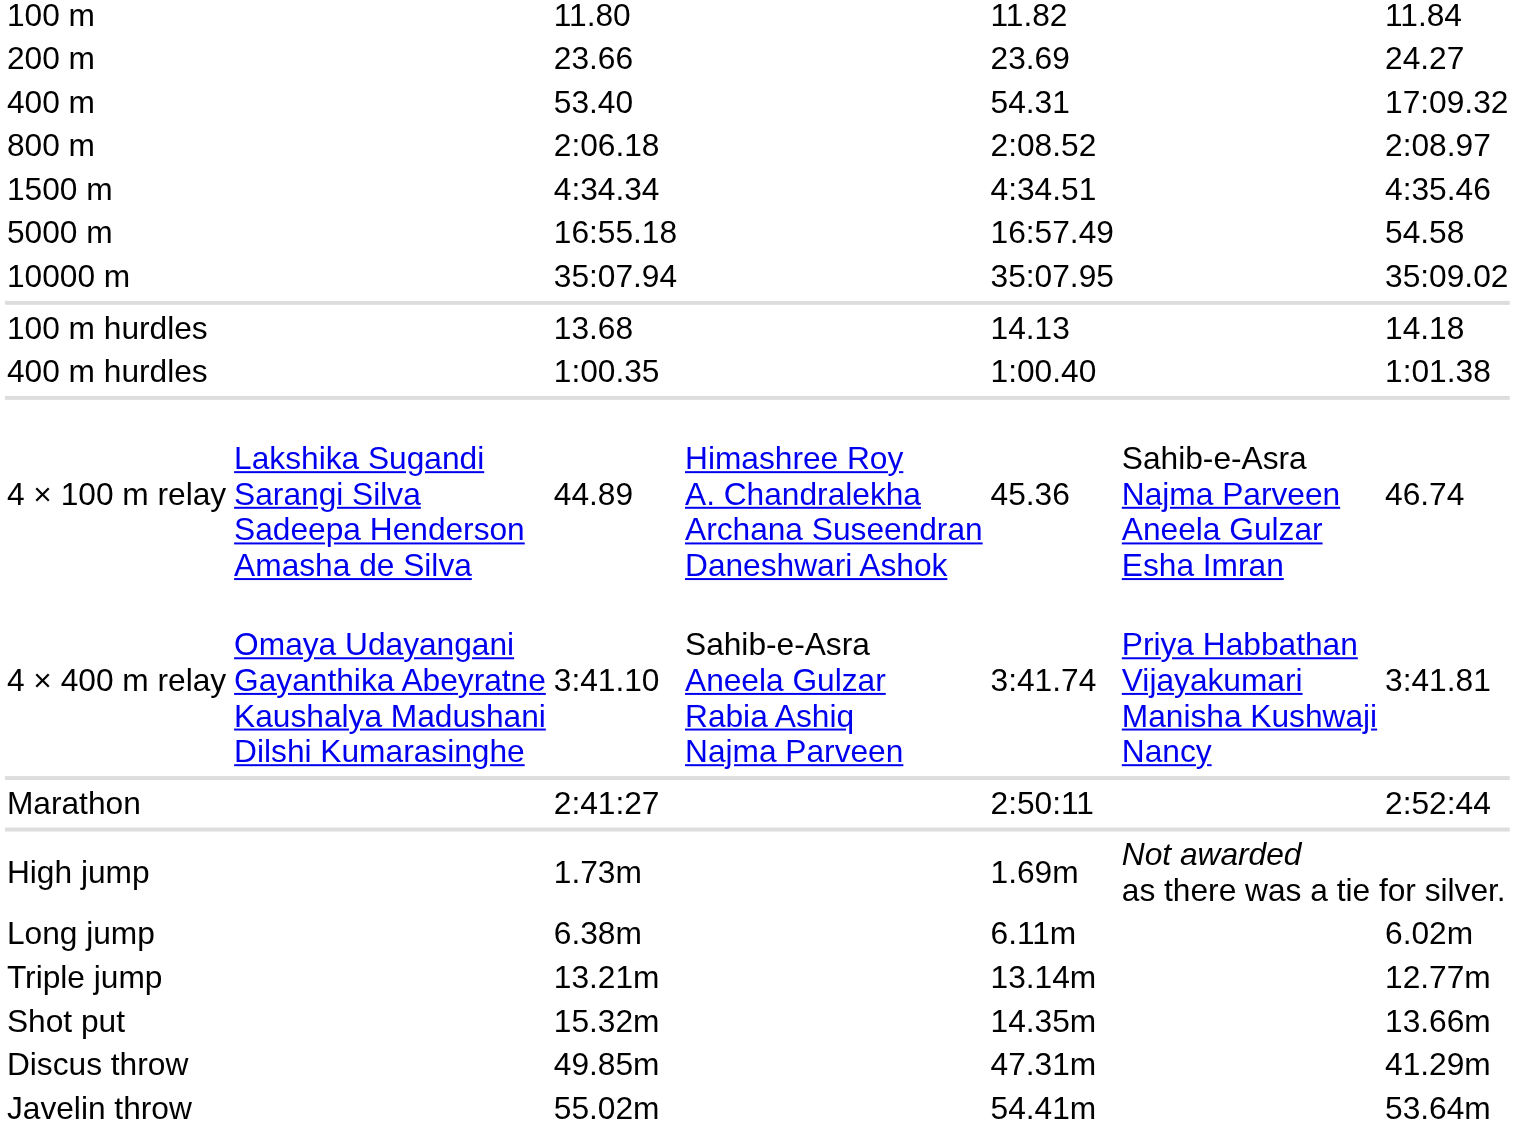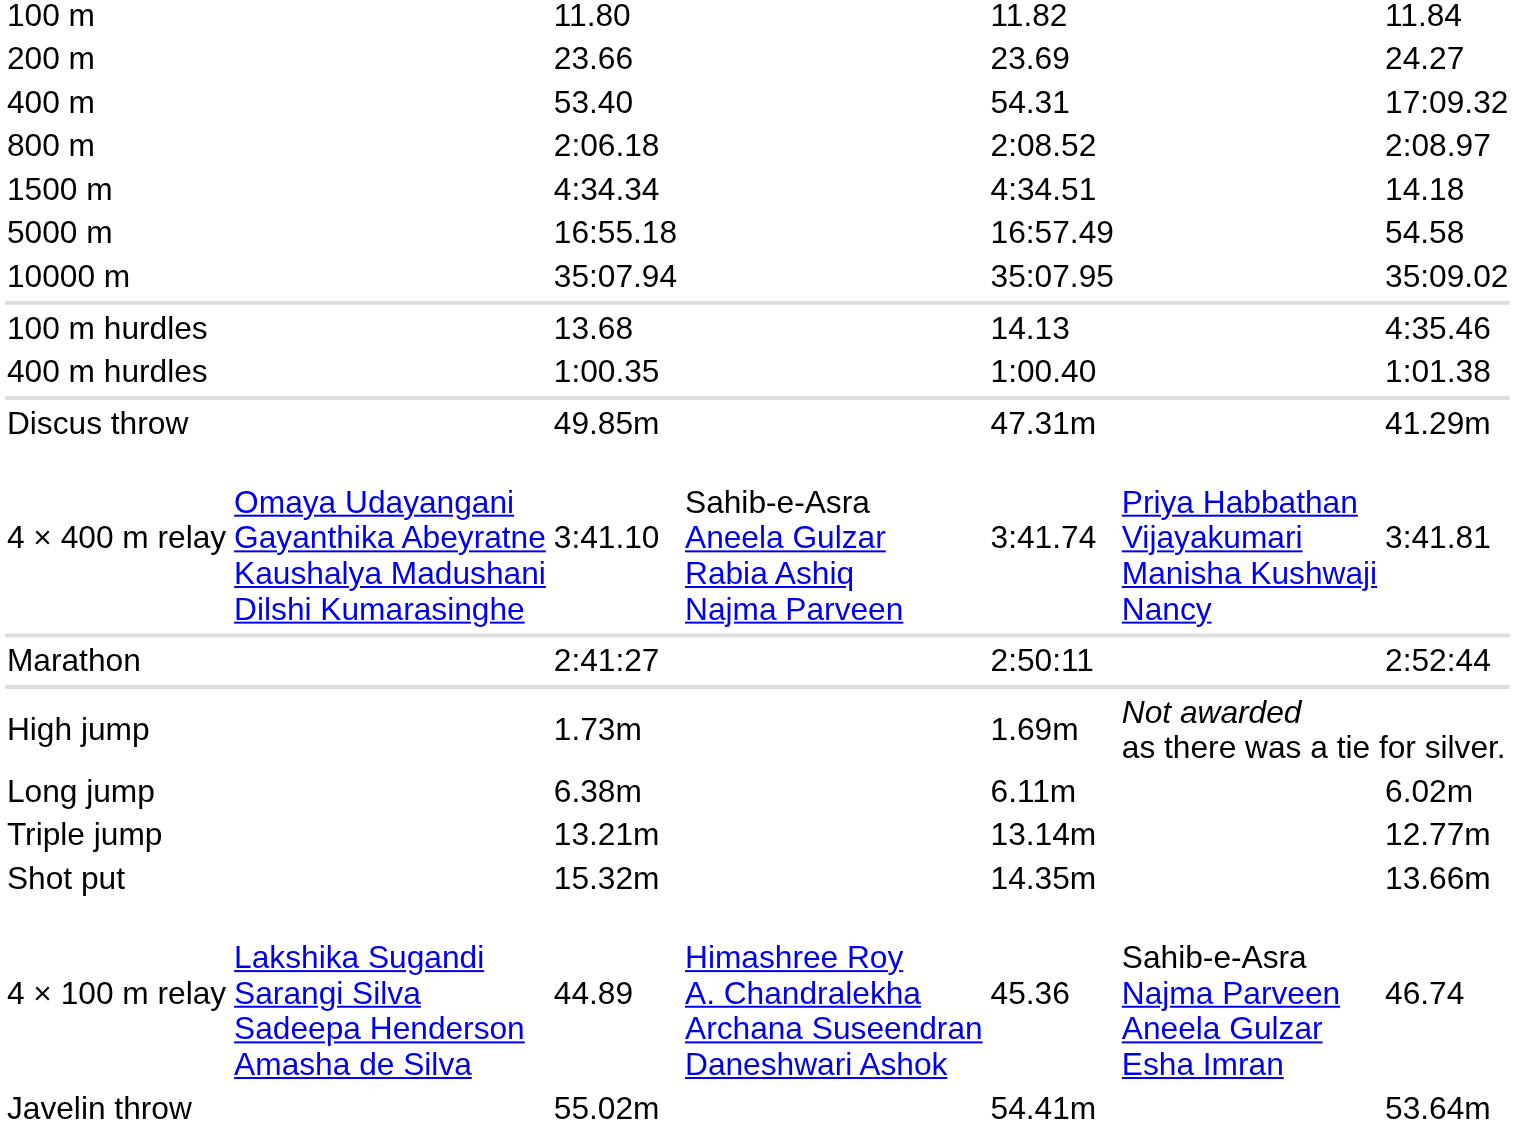1500 m | column 7: 4:35.46 -> 14.18
100 m hurdles | column 7: 14.18 -> 4:35.46
rows swapped: 4 × 100 m relay <-> Discus throw
